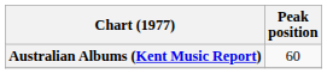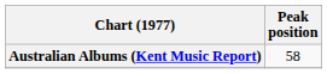Australian Albums (Kent Music Report) | Peak position: 60 -> 58
